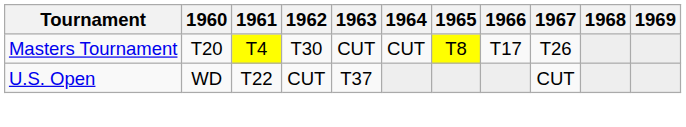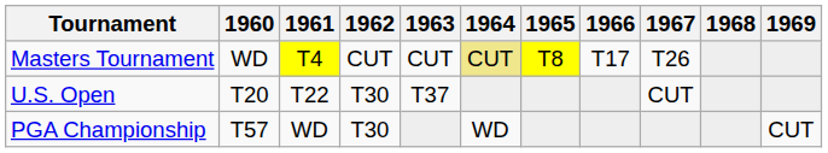Masters Tournament | 1960: T20 -> WD
Masters Tournament | 1962: T30 -> CUT
Masters Tournament | 1964: no background -> khaki background
U.S. Open | 1960: WD -> T20
U.S. Open | 1962: CUT -> T30
+ row: PGA Championship | T57 | WD | T30 | WD | CUT
